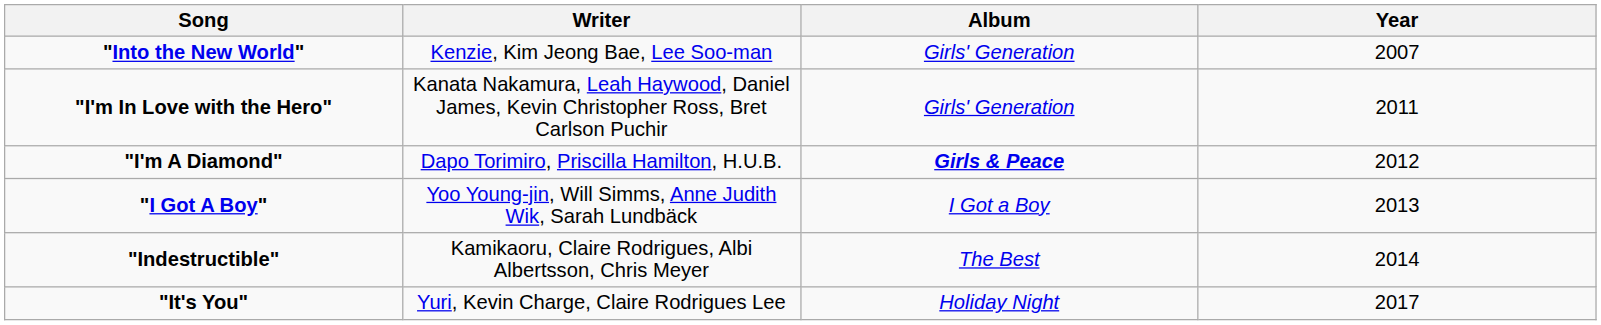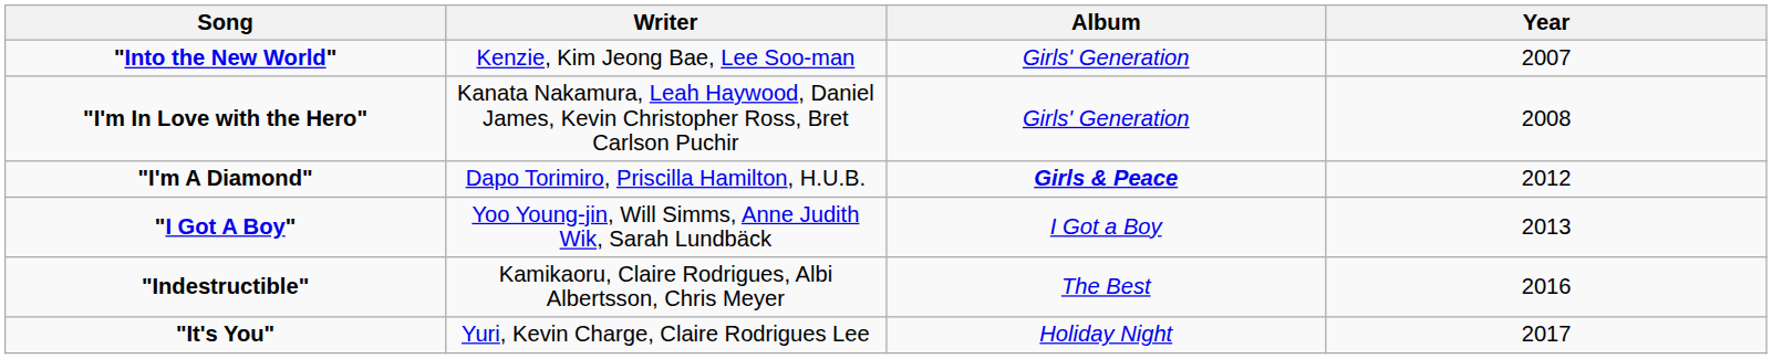"I'm In Love with the Hero" | Year: 2011 -> 2008
"Indestructible" | Year: 2014 -> 2016
